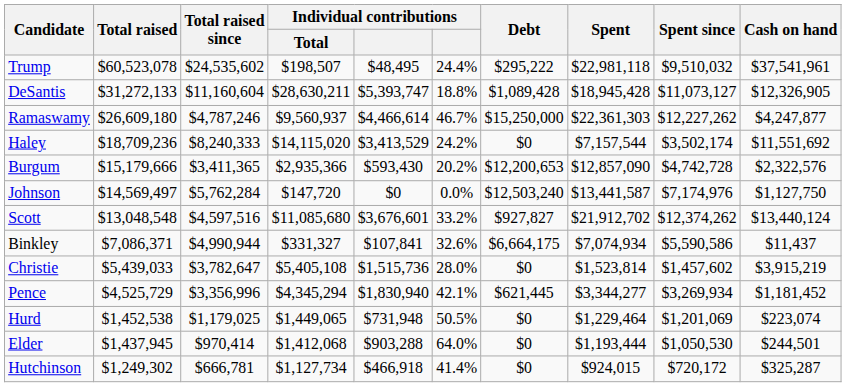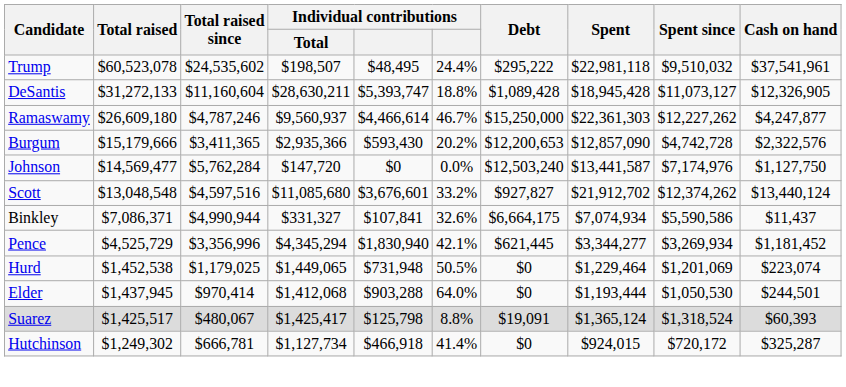- row: Haley | $18,709,236 | $8,240,333 | $14,115,020 | $3,413,529 | 24.2% | $0 | $7,157,544 | $3,502,174 | $11,551,692
Johnson | Total raised: $14,569,497 -> $14,569,477
- row: Christie | $5,439,033 | $3,782,647 | $5,405,108 | $1,515,736 | 28.0% | $0 | $1,523,814 | $1,457,602 | $3,915,219
+ row: Suarez | $1,425,517 | $480,067 | $1,425,417 | $125,798 | 8.8% | $19,091 | $1,365,124 | $1,318,524 | $60,393
